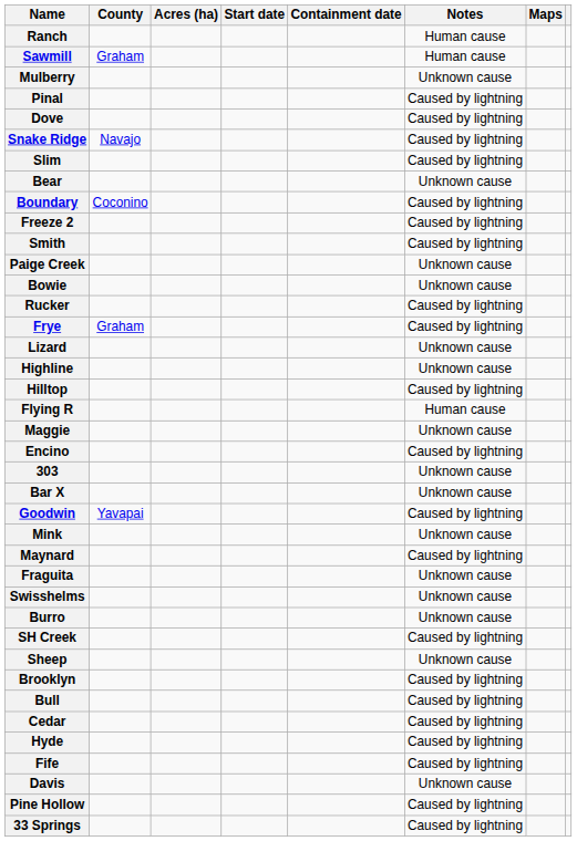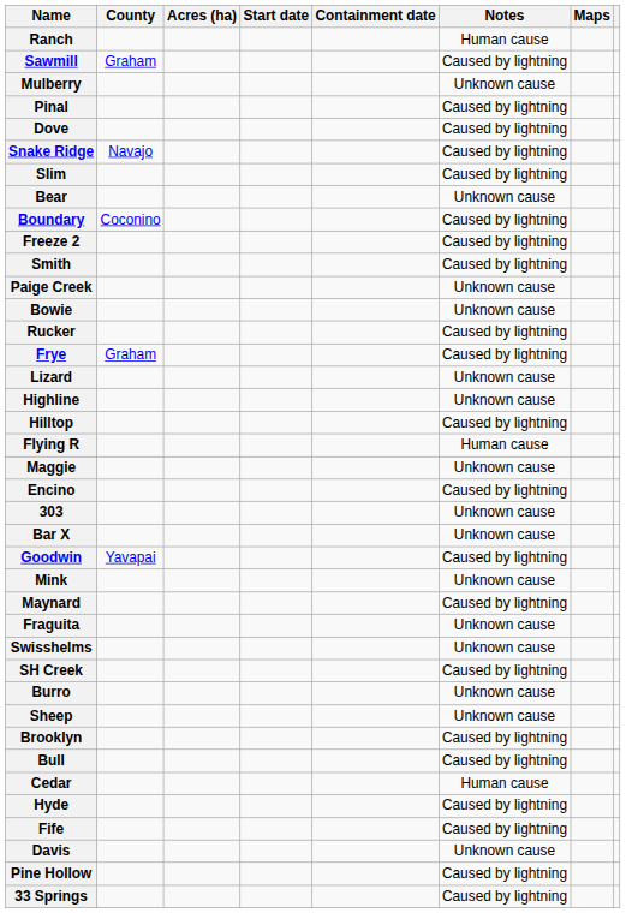Sawmill | Notes: Human cause -> Caused by lightning
rows swapped: SH Creek <-> Burro
Cedar | Notes: Caused by lightning -> Human cause
